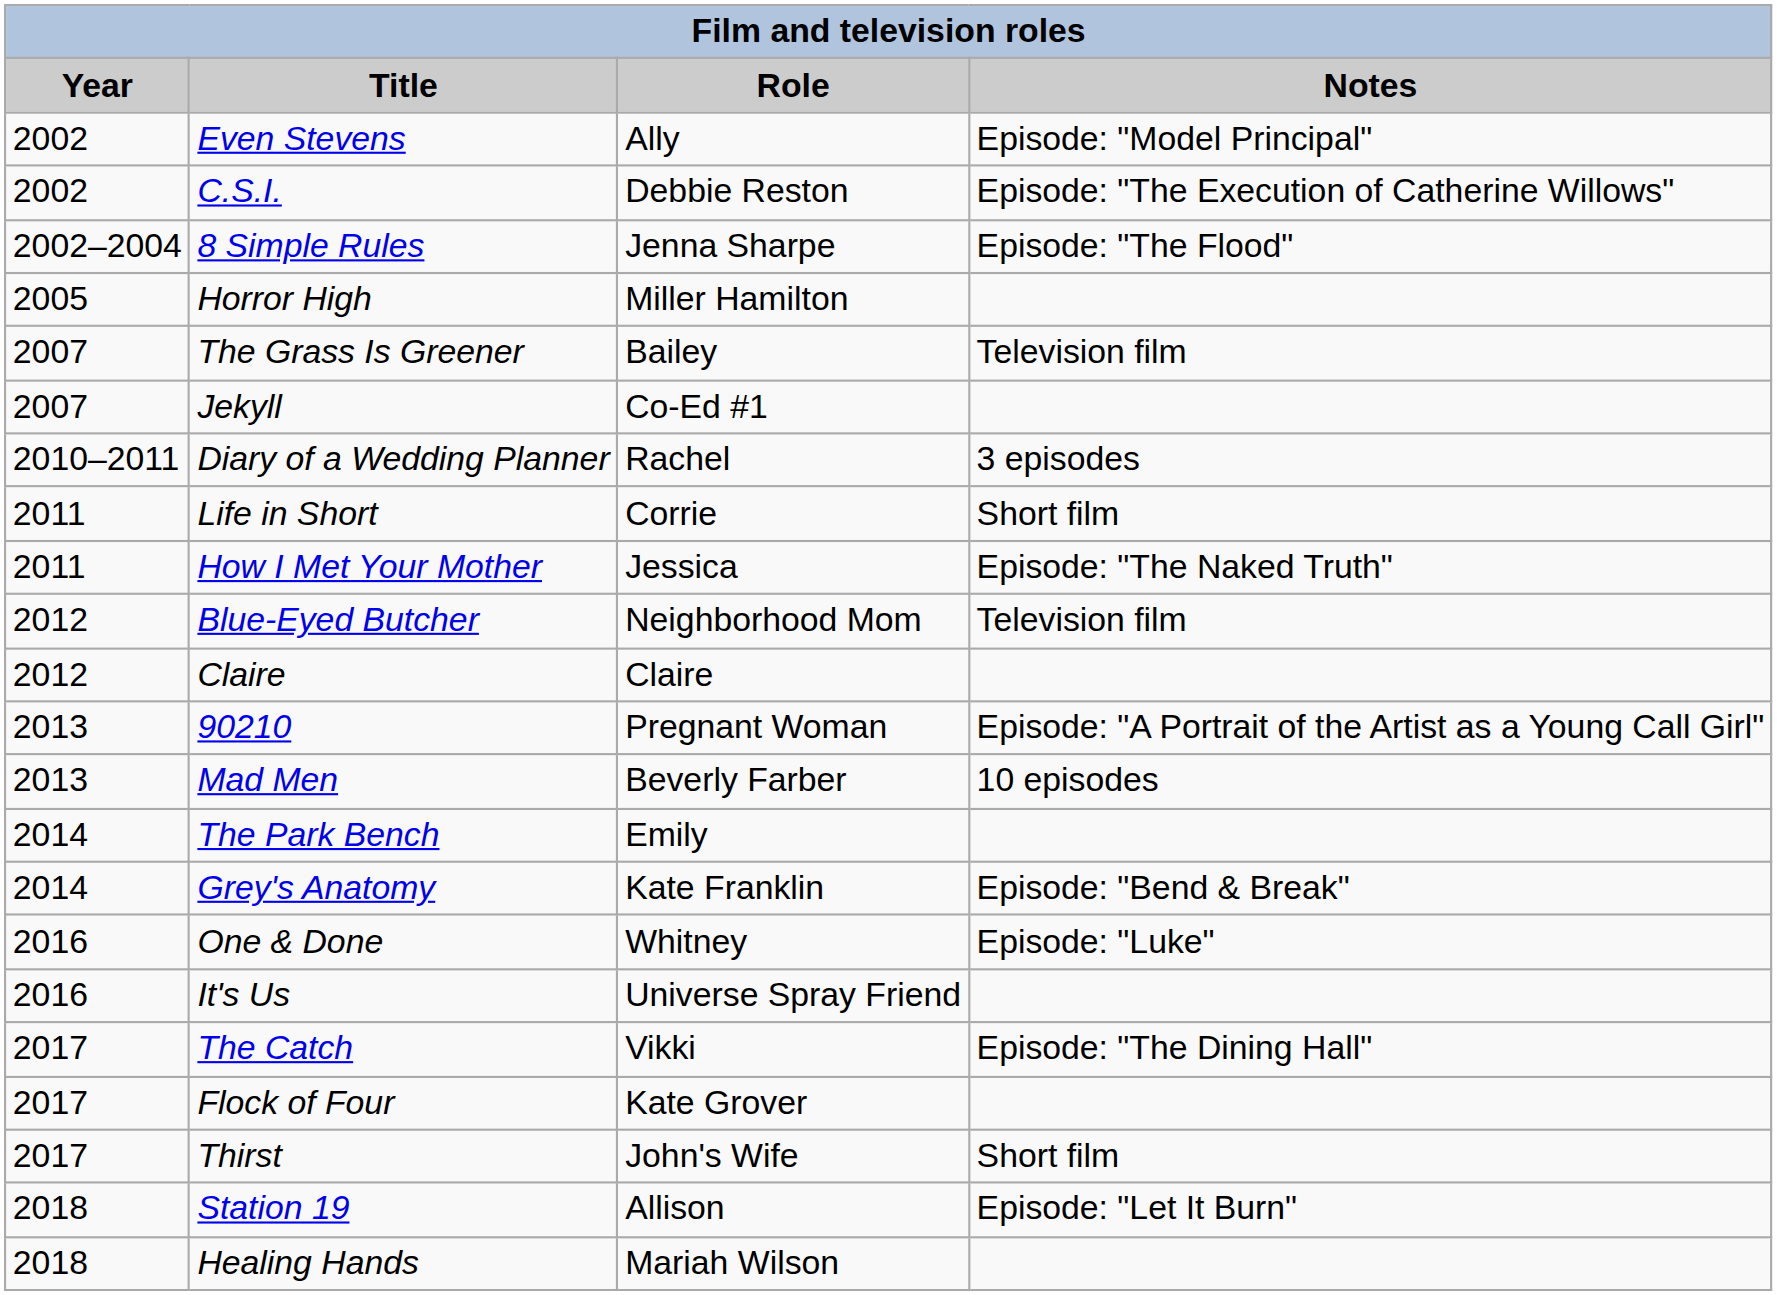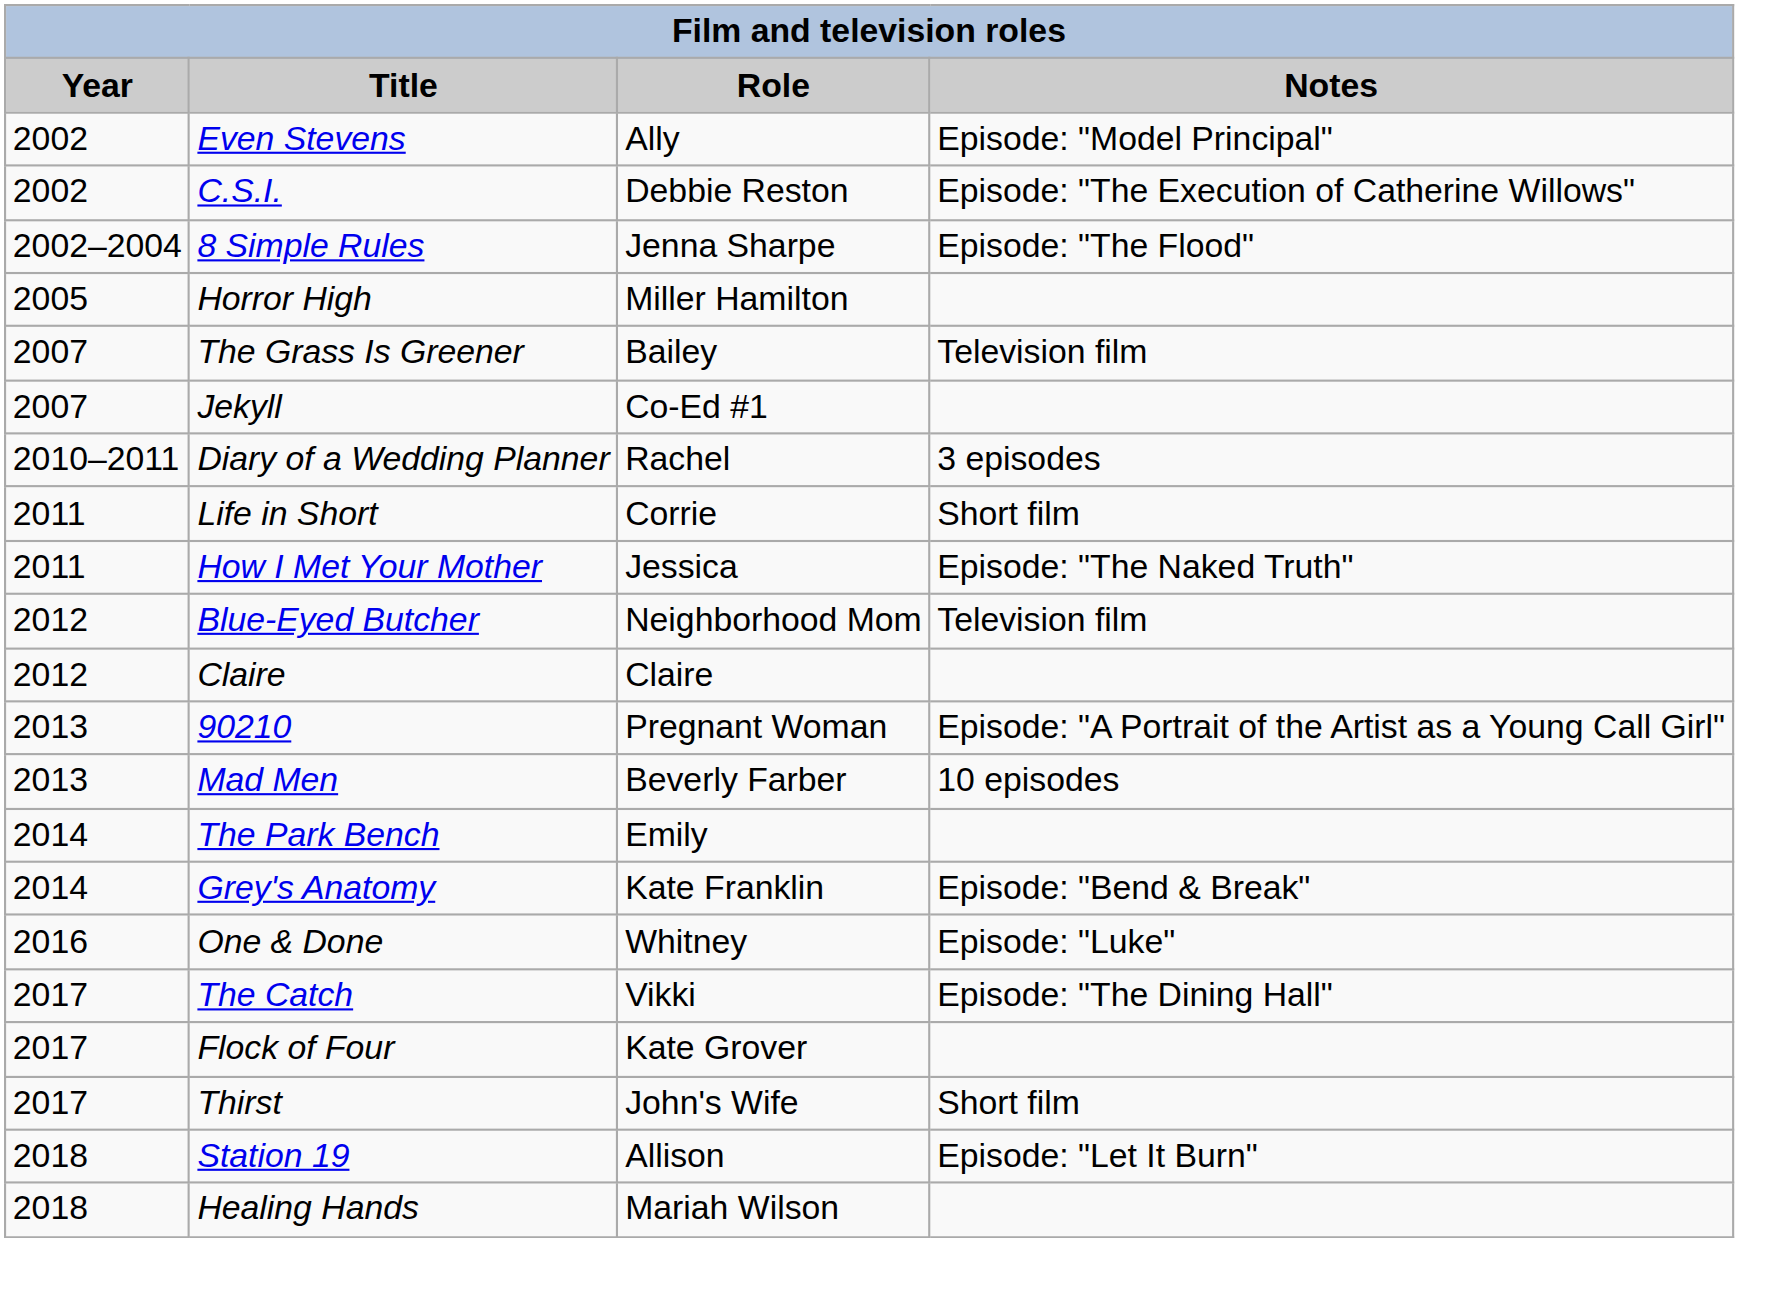- row: 2016 | It's Us | Universe Spray Friend
